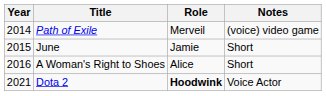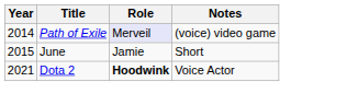Path of Exile | Role: no background -> lavender background
- row: 2016 | A Woman's Right to Shoes | Alice | Short
